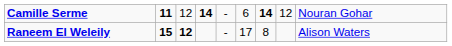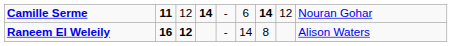Raneem El Weleily | column 2: 15 -> 16
Raneem El Weleily | column 6: 17 -> 14
